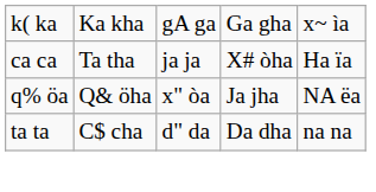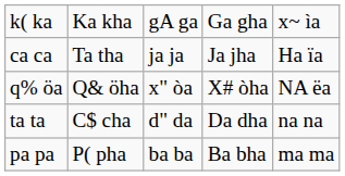ca ca | column 4: X# òha -> Ja jha
q% öa | column 4: Ja jha -> X# òha
+ row: pa pa | P( pha | ba ba | Ba bha | ma ma
